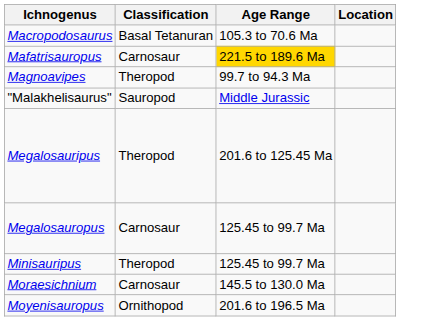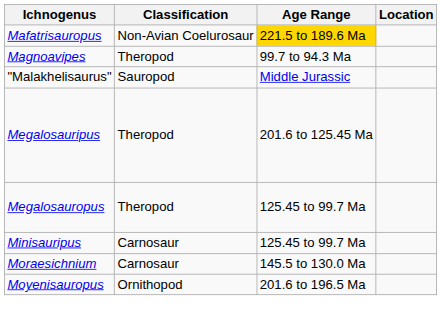- row: Macropodosaurus | Basal Tetanuran | 105.3 to 70.6 Ma
Mafatrisauropus | Classification: Carnosaur -> Non-Avian Coelurosaur
Megalosauropus | Classification: Carnosaur -> Theropod
Minisauripus | Classification: Theropod -> Carnosaur
